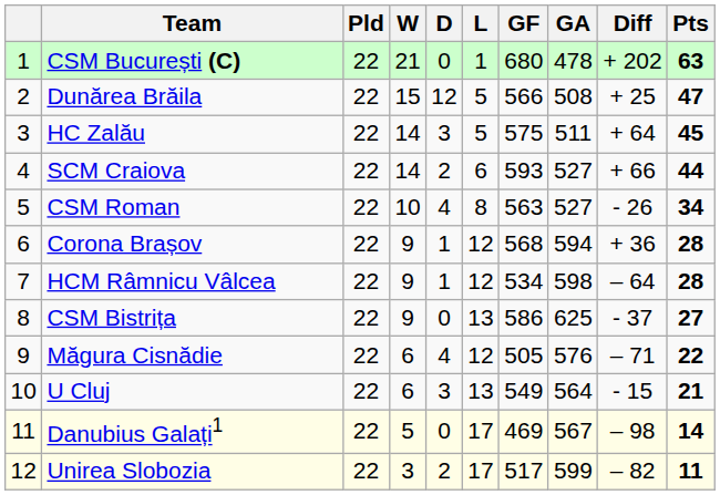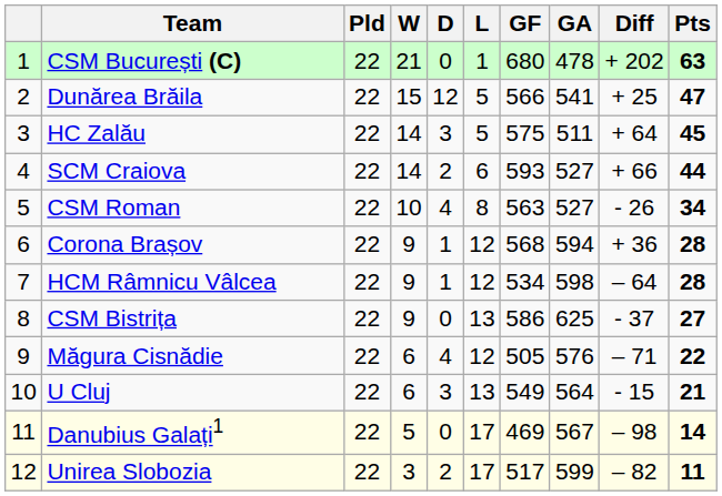Dunărea Brăila | GA: 508 -> 541
